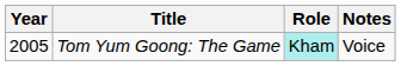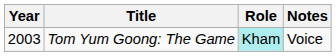Tom Yum Goong: The Game | Year: 2005 -> 2003
